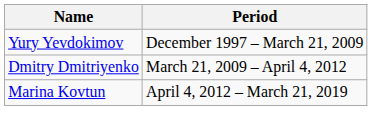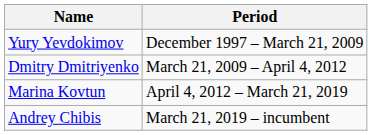+ row: Andrey Chibis | March 21, 2019 – incumbent
